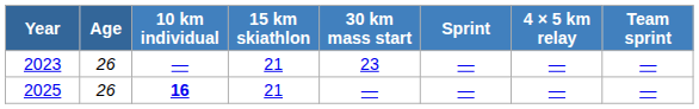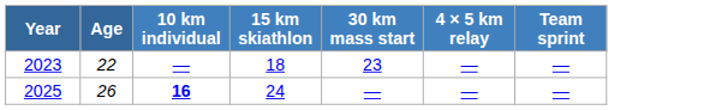- column: Sprint | — | —
2023 | Age: 26 -> 22
2023 | 15 km skiathlon: 21 -> 18
2025 | 15 km skiathlon: 21 -> 24
